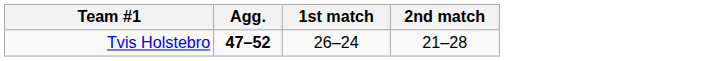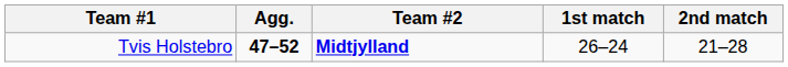+ column: Team #2 | Midtjylland
